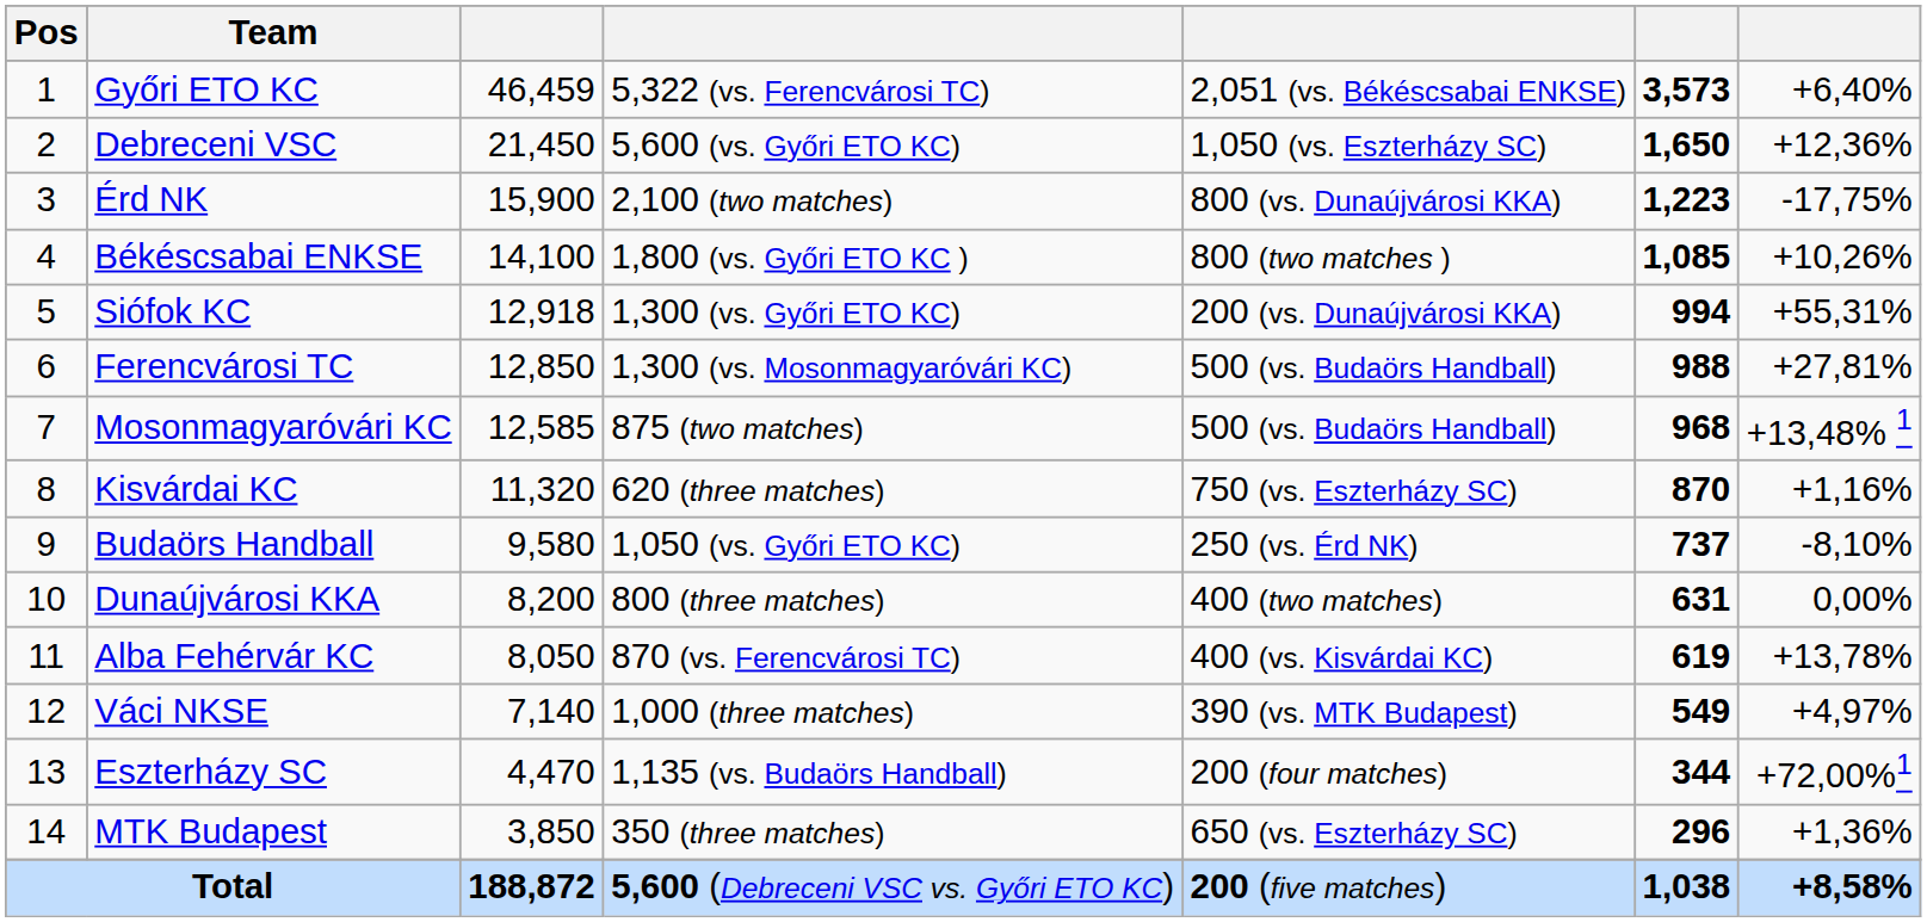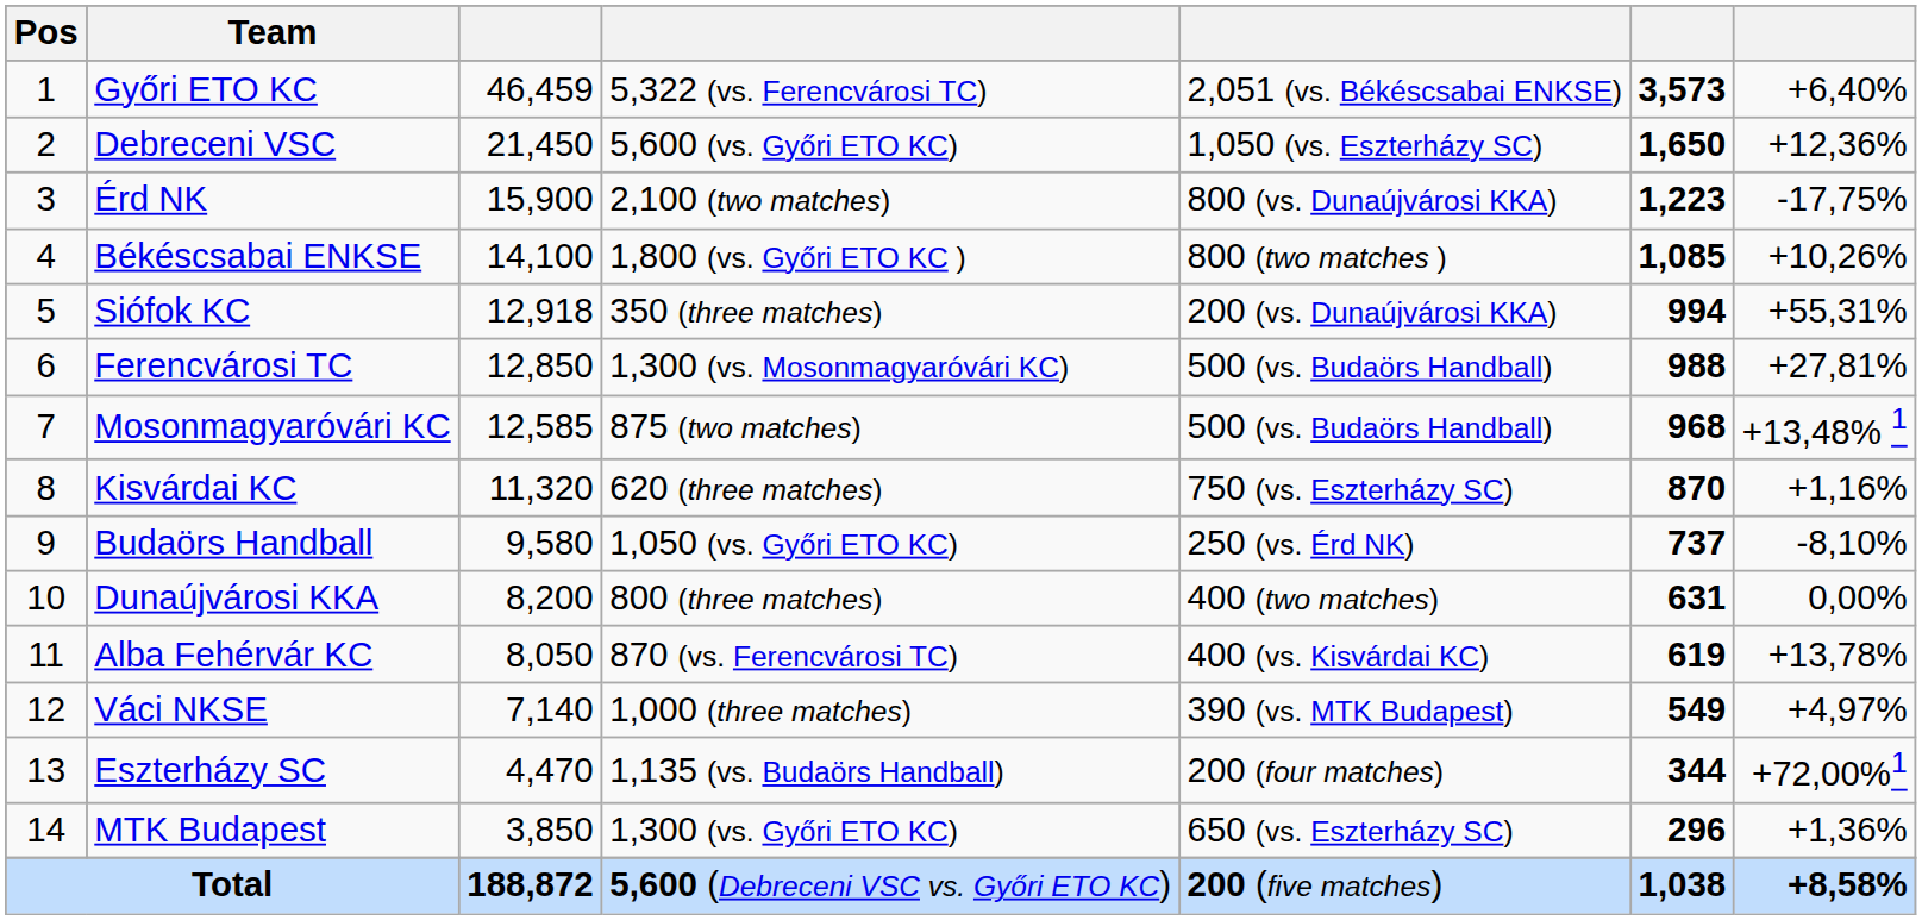Siófok KC | column 4: 1,300 (vs. Győri ETO KC) -> 350 (three matches)
MTK Budapest | column 4: 350 (three matches) -> 1,300 (vs. Győri ETO KC)
